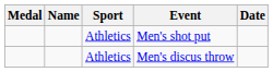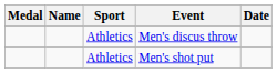rows swapped: Men's shot put <-> Men's discus throw
